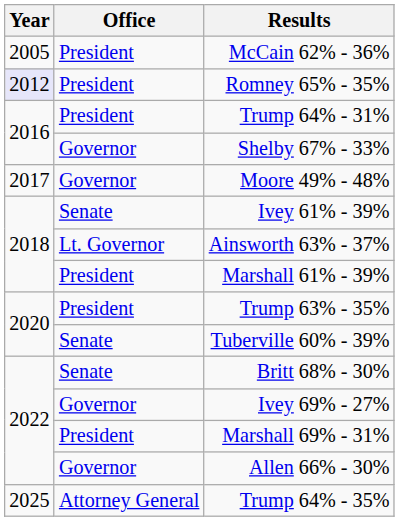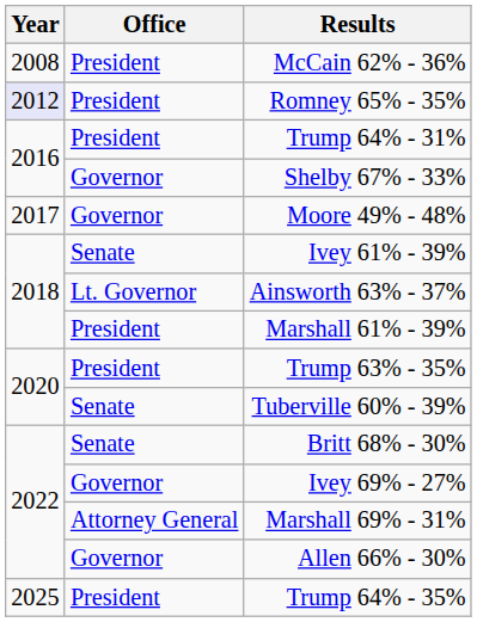McCain 62% - 36% | Year: 2005 -> 2008
Marshall 69% - 31% | Office: President -> Attorney General
Trump 64% - 35% | Office: Attorney General -> President
